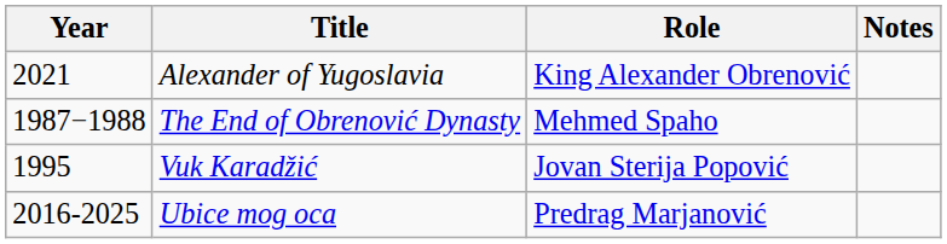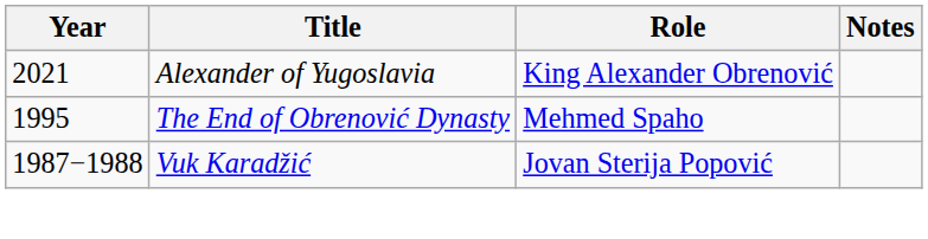The End of Obrenović Dynasty | Year: 1987−1988 -> 1995
Vuk Karadžić | Year: 1995 -> 1987−1988
- row: 2016-2025 | Ubice mog oca | Predrag Marjanović
